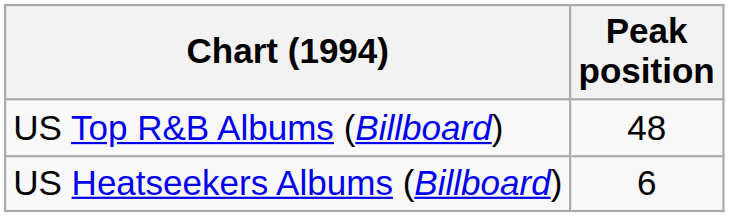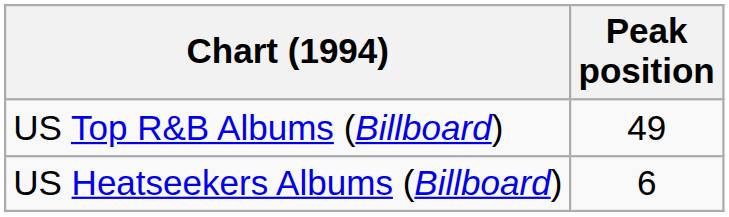US Top R&B Albums (Billboard) | Peak position: 48 -> 49
